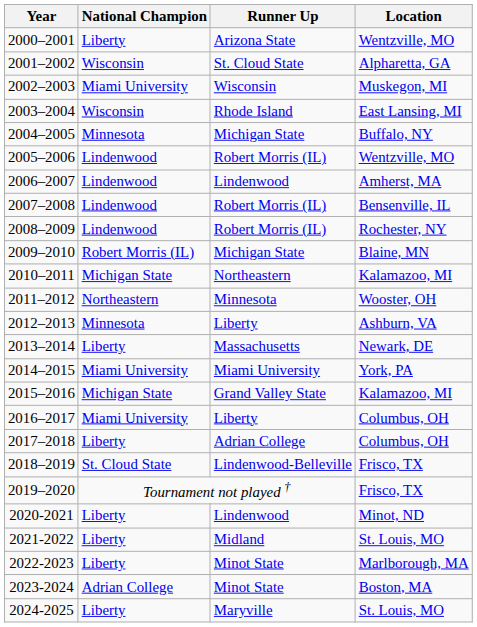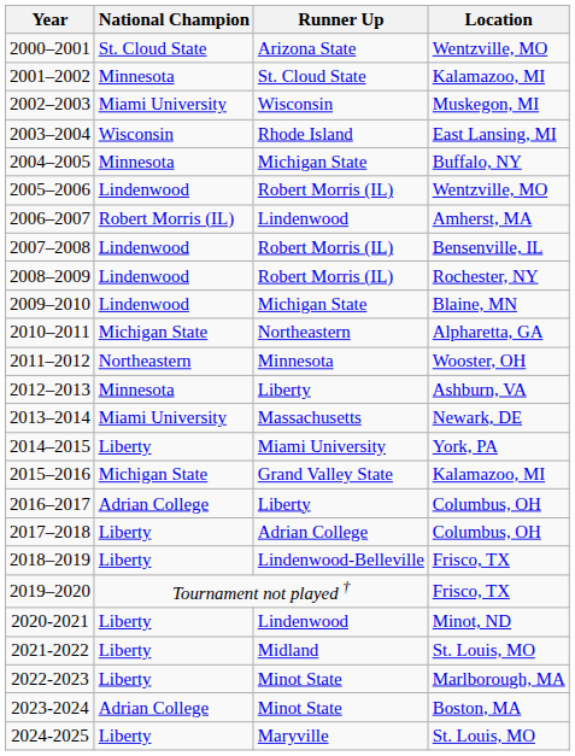2000–2001 | National Champion: Liberty -> St. Cloud State
2001–2002 | National Champion: Wisconsin -> Minnesota
2001–2002 | Location: Alpharetta, GA -> Kalamazoo, MI
2006–2007 | National Champion: Lindenwood -> Robert Morris (IL)
2009–2010 | National Champion: Robert Morris (IL) -> Lindenwood
2010–2011 | Location: Kalamazoo, MI -> Alpharetta, GA
2013–2014 | National Champion: Liberty -> Miami University
2014–2015 | National Champion: Miami University -> Liberty
2016–2017 | National Champion: Miami University -> Adrian College
2018–2019 | National Champion: St. Cloud State -> Liberty
